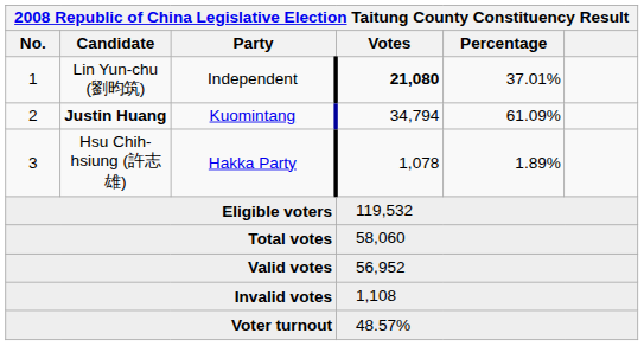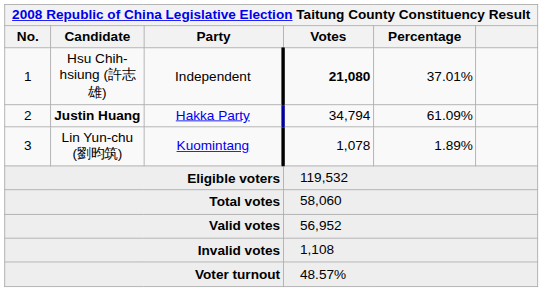1 | Candidate: Lin Yun-chu (劉昀筑) -> Hsu Chih-hsiung (許志雄)
2 | Party: Kuomintang -> Hakka Party
3 | Candidate: Hsu Chih-hsiung (許志雄) -> Lin Yun-chu (劉昀筑)
3 | Party: Hakka Party -> Kuomintang
